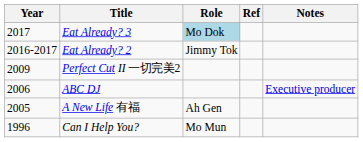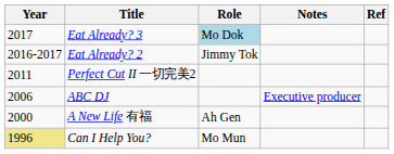columns swapped: Notes <-> Ref
Perfect Cut II 一切完美2 | Year: 2009 -> 2011
A New Life 有福 | Year: 2005 -> 2000
Can I Help You? | Year: no background -> khaki background
